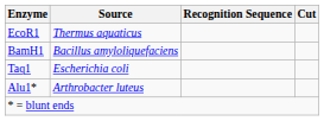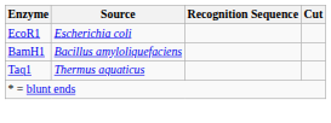EcoR1 | Source: Thermus aquaticus -> Escherichia coli
Taq1 | Source: Escherichia coli -> Thermus aquaticus
- row: Alu1* | Arthrobacter luteus
